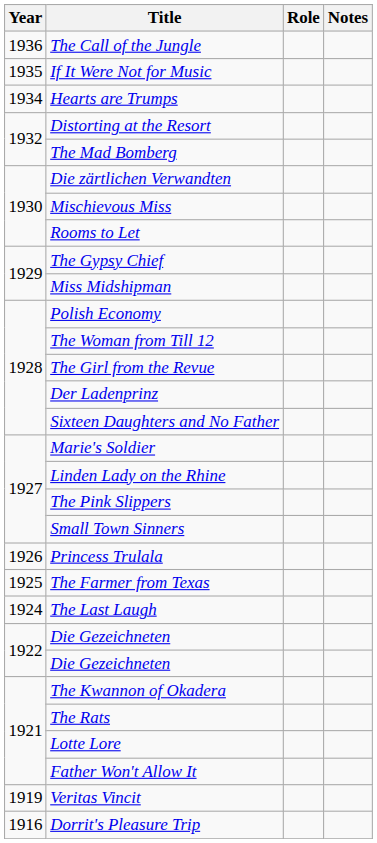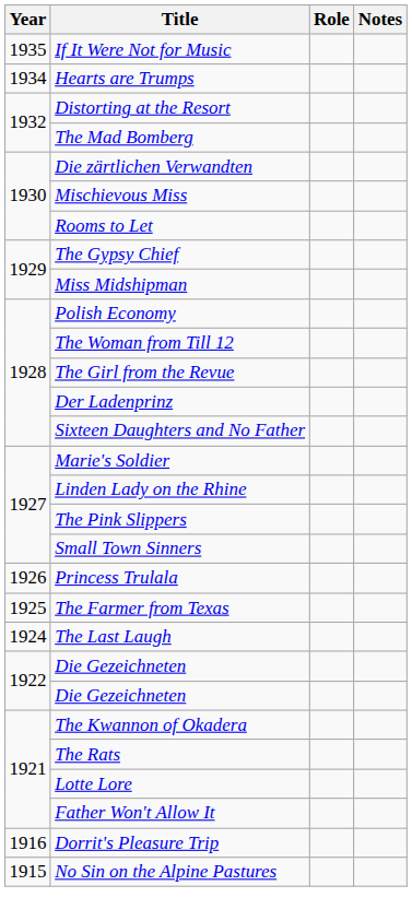- row: 1936 | The Call of the Jungle
- row: 1919 | Veritas Vincit
+ row: 1915 | No Sin on the Alpine Pastures
